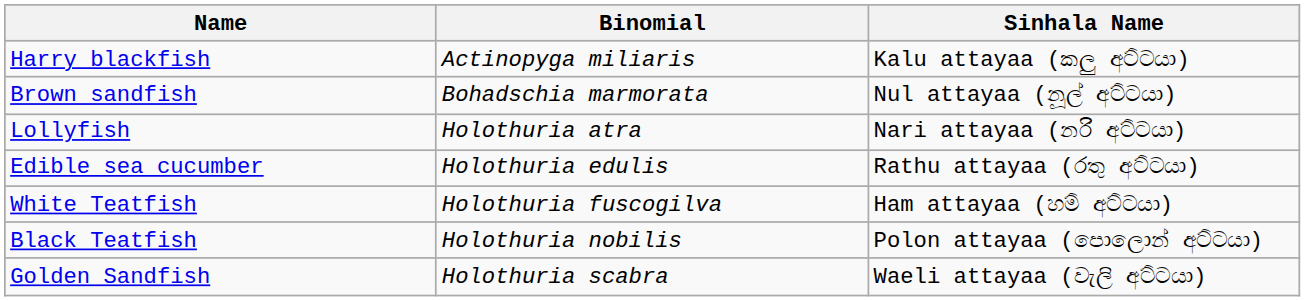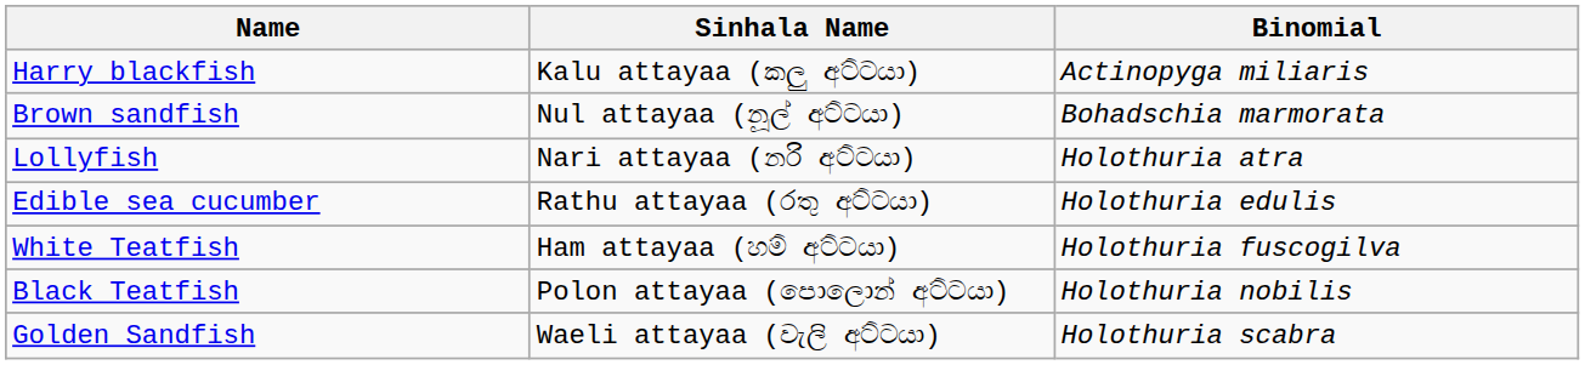columns swapped: Binomial <-> Sinhala Name
